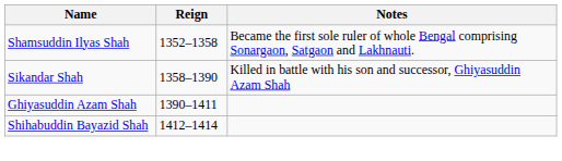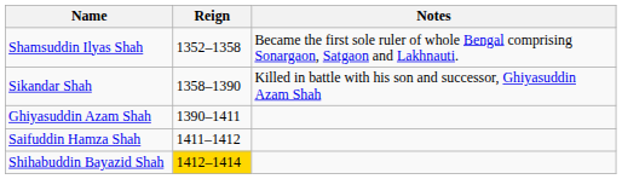+ row: Saifuddin Hamza Shah | 1411–1412
Shihabuddin Bayazid Shah | Reign: no background -> gold background
